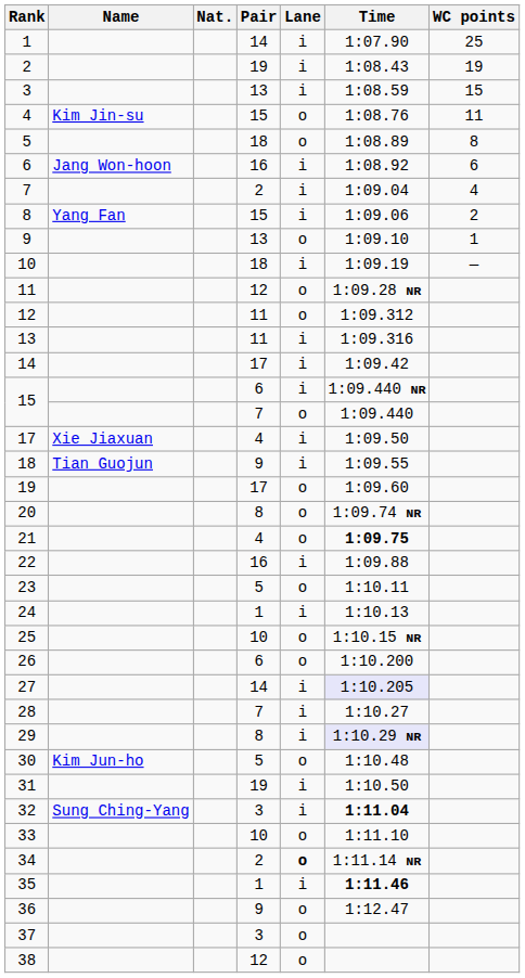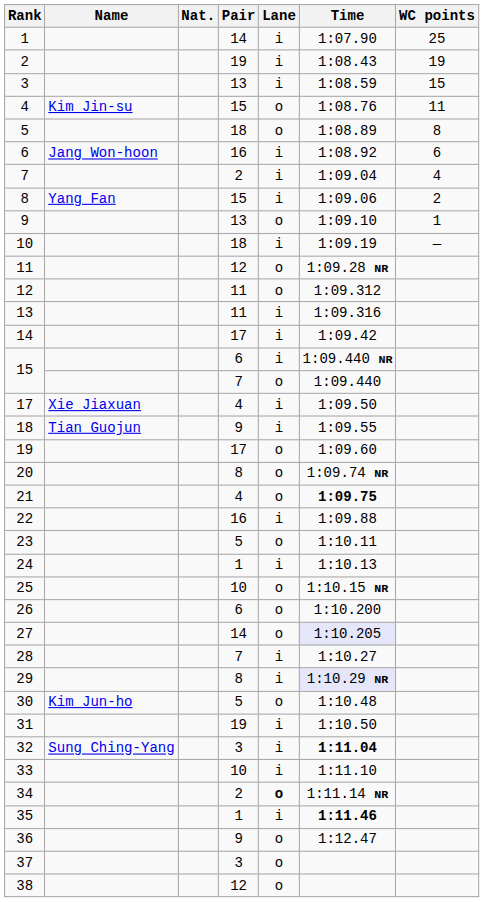27 | Lane: i -> o
33 | Lane: o -> i
